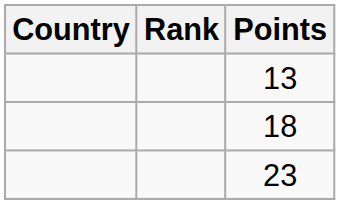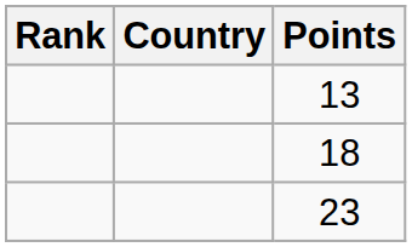columns swapped: Rank <-> Country
